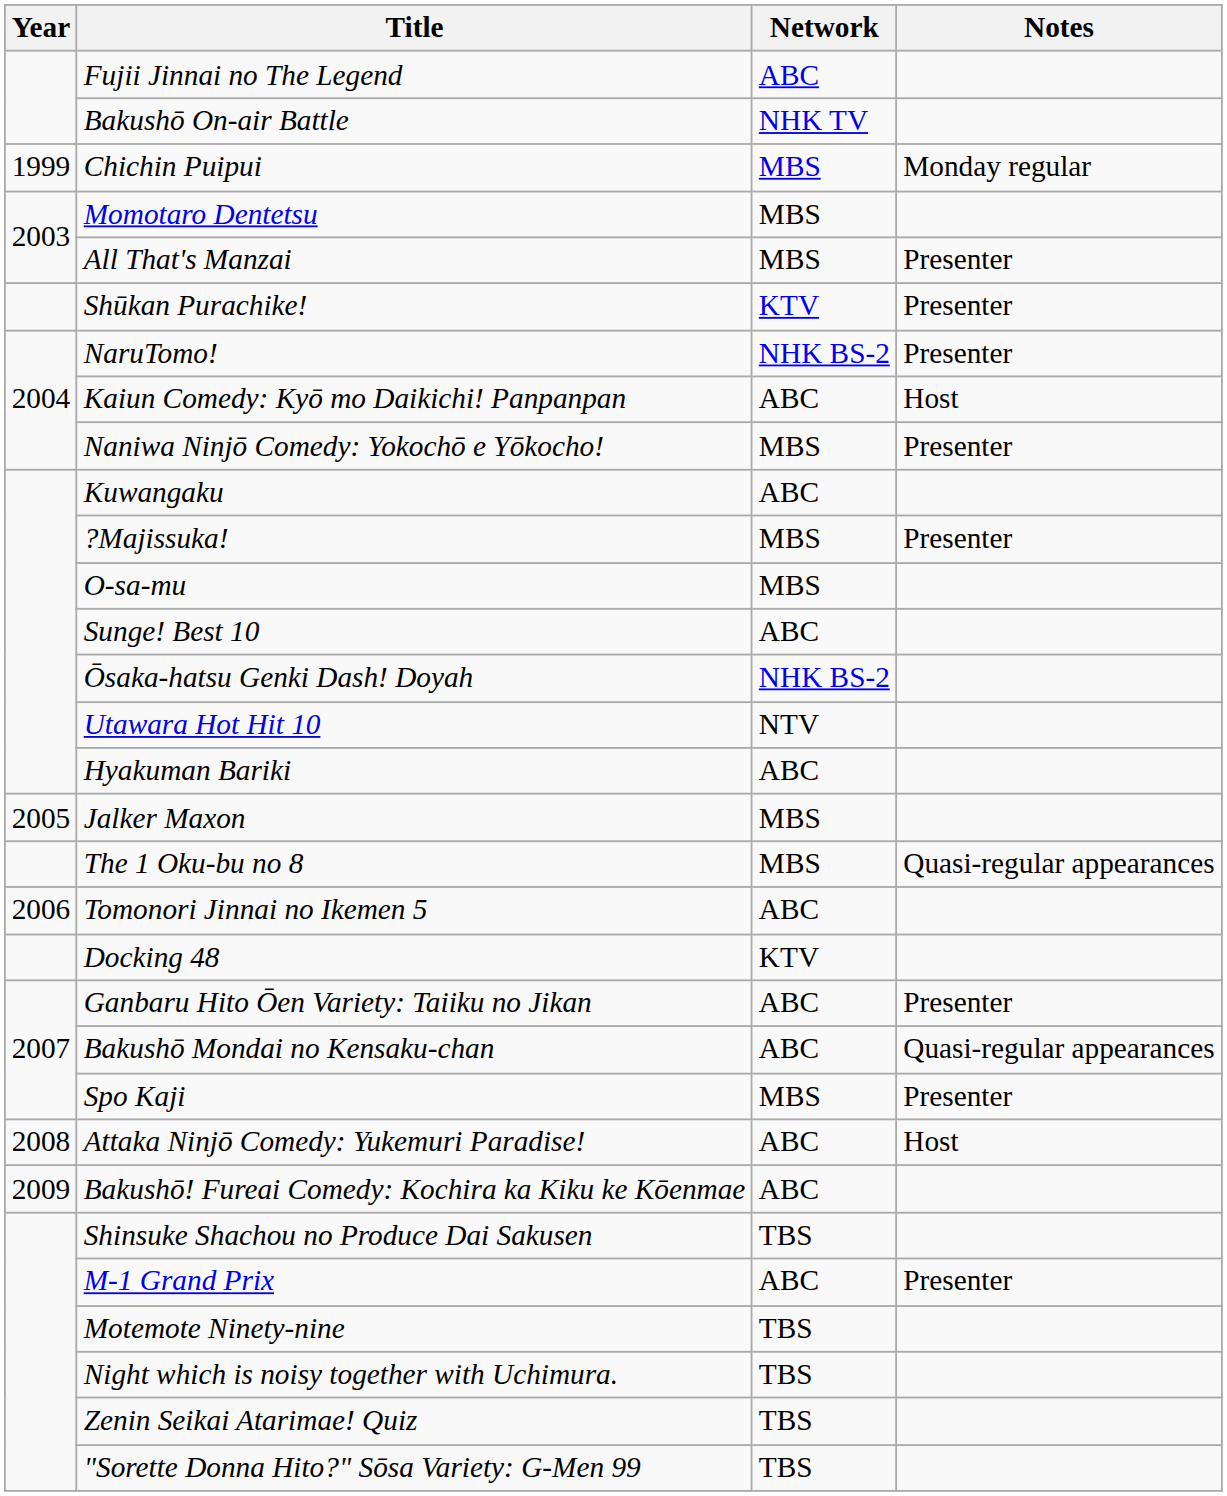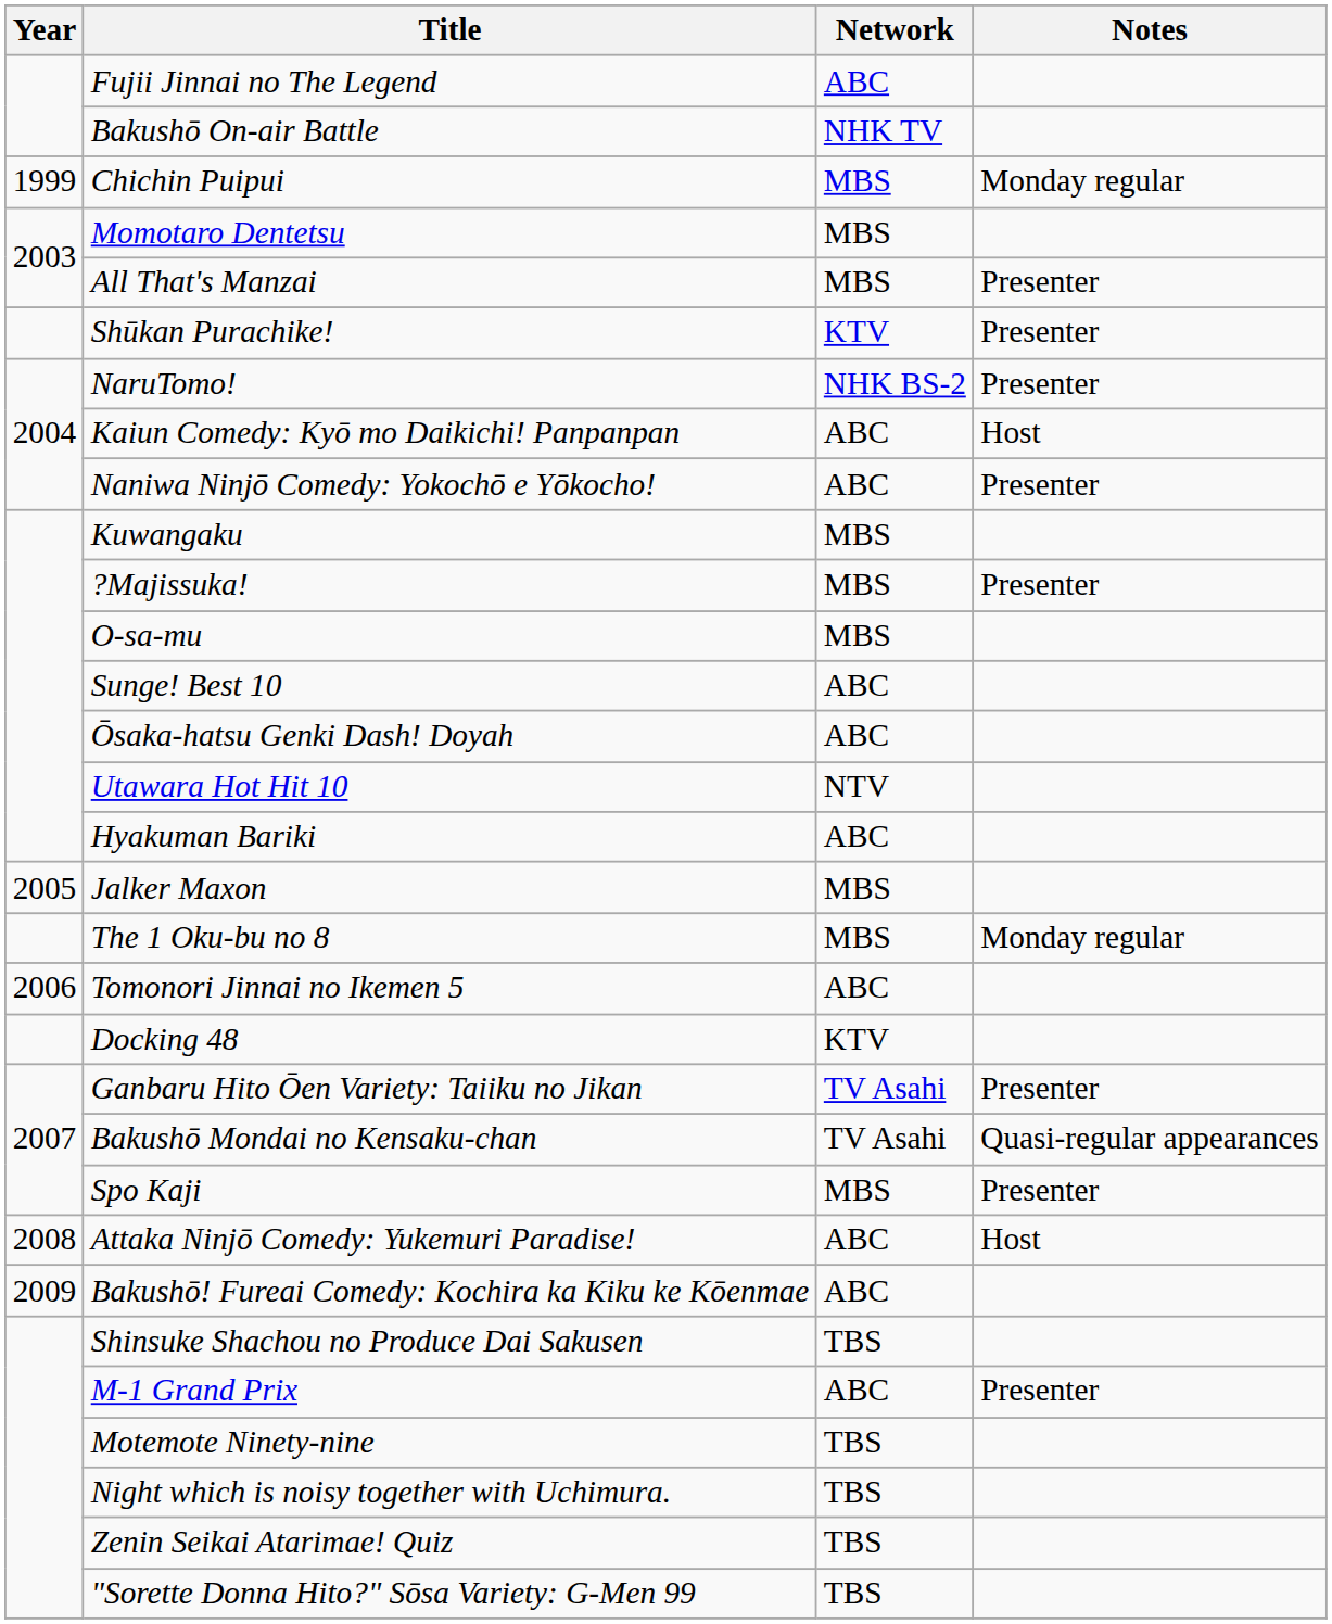Naniwa Ninjō Comedy: Yokochō e Yōkocho! | Network: MBS -> ABC
Kuwangaku | Network: ABC -> MBS
Ōsaka-hatsu Genki Dash! Doyah | Network: NHK BS-2 -> ABC
The 1 Oku-bu no 8 | Notes: Quasi-regular appearances -> Monday regular
Ganbaru Hito Ōen Variety: Taiiku no Jikan | Network: ABC -> TV Asahi
Bakushō Mondai no Kensaku-chan | Network: ABC -> TV Asahi
